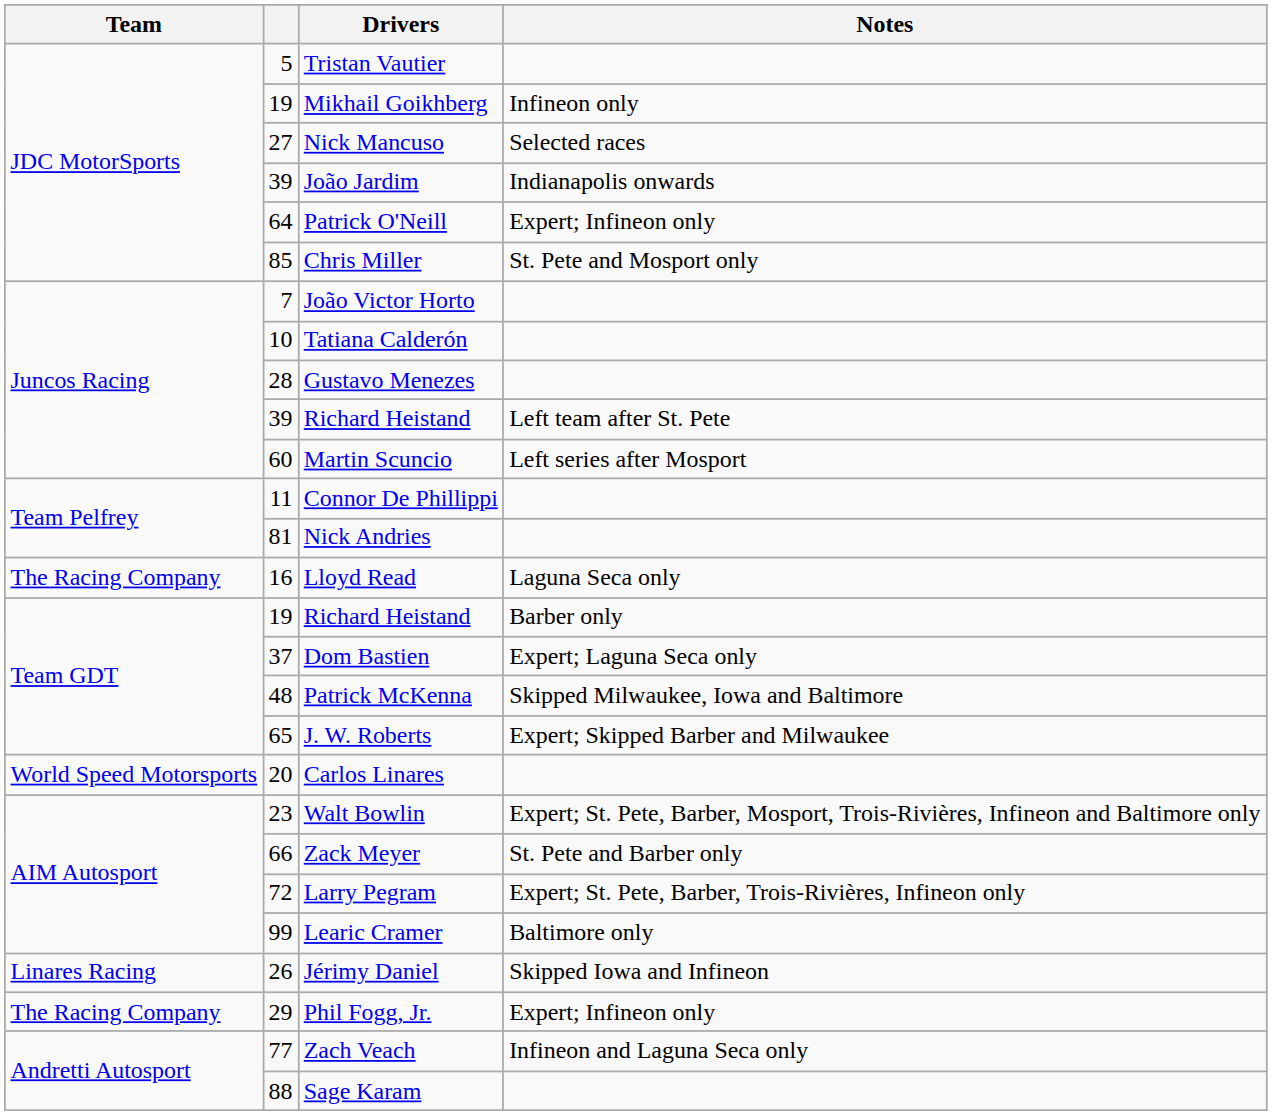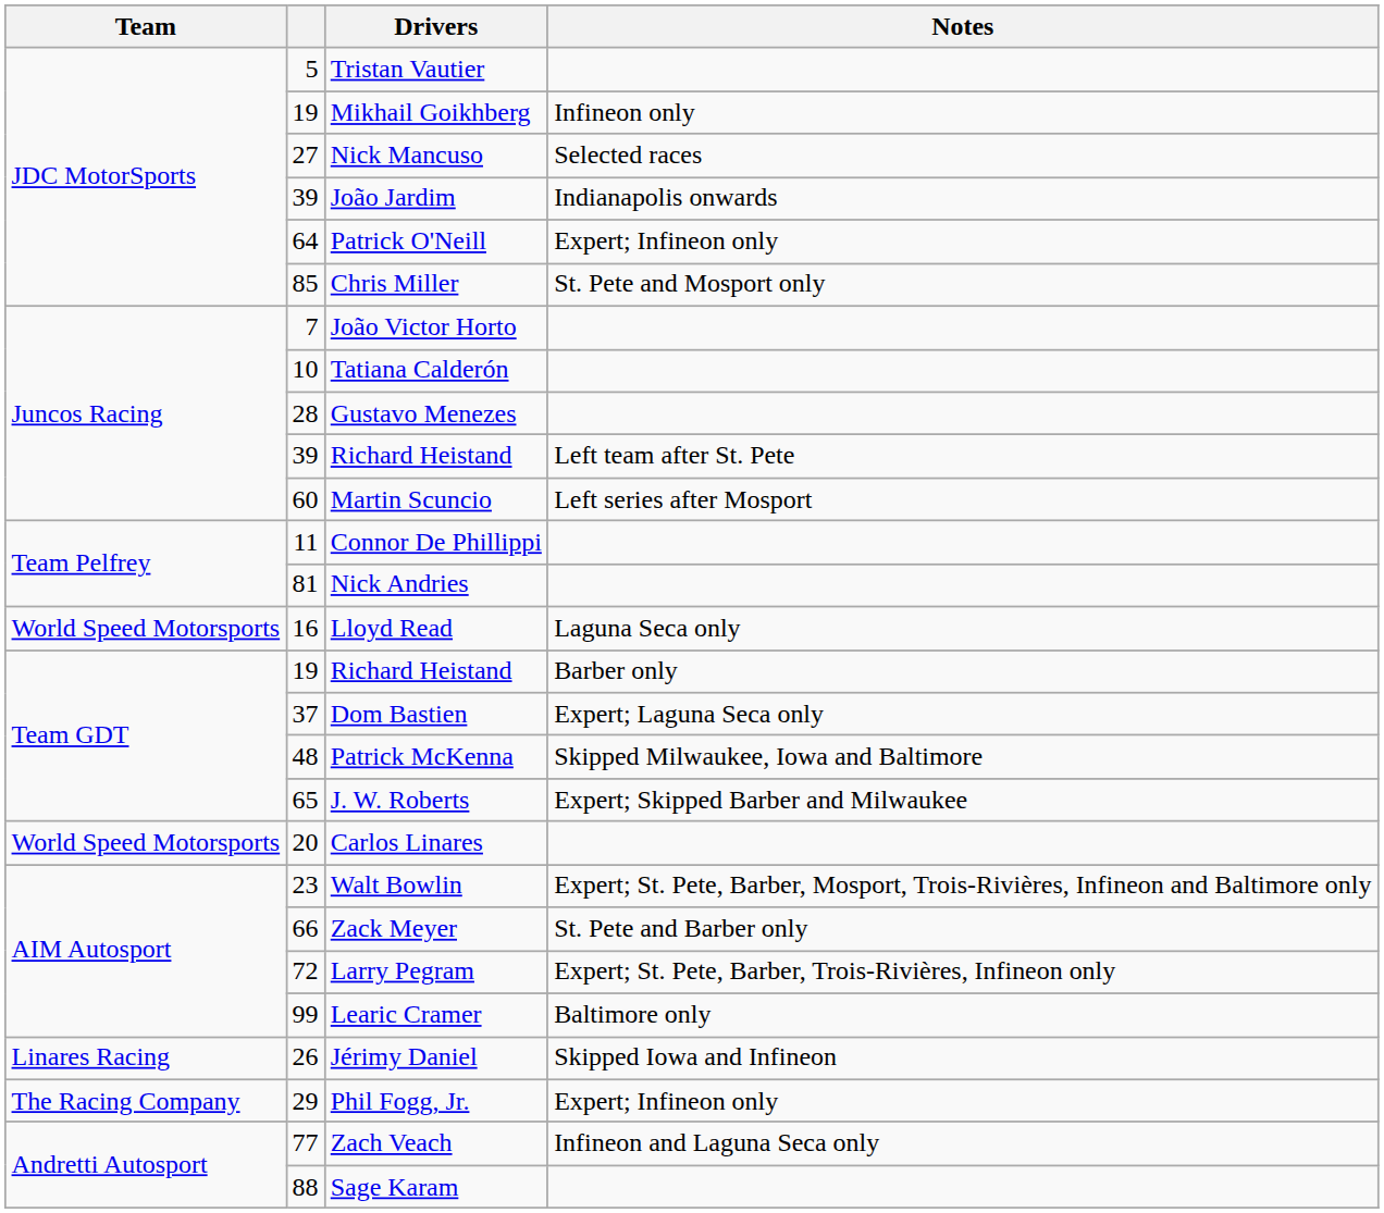Lloyd Read | Team: The Racing Company -> World Speed Motorsports
